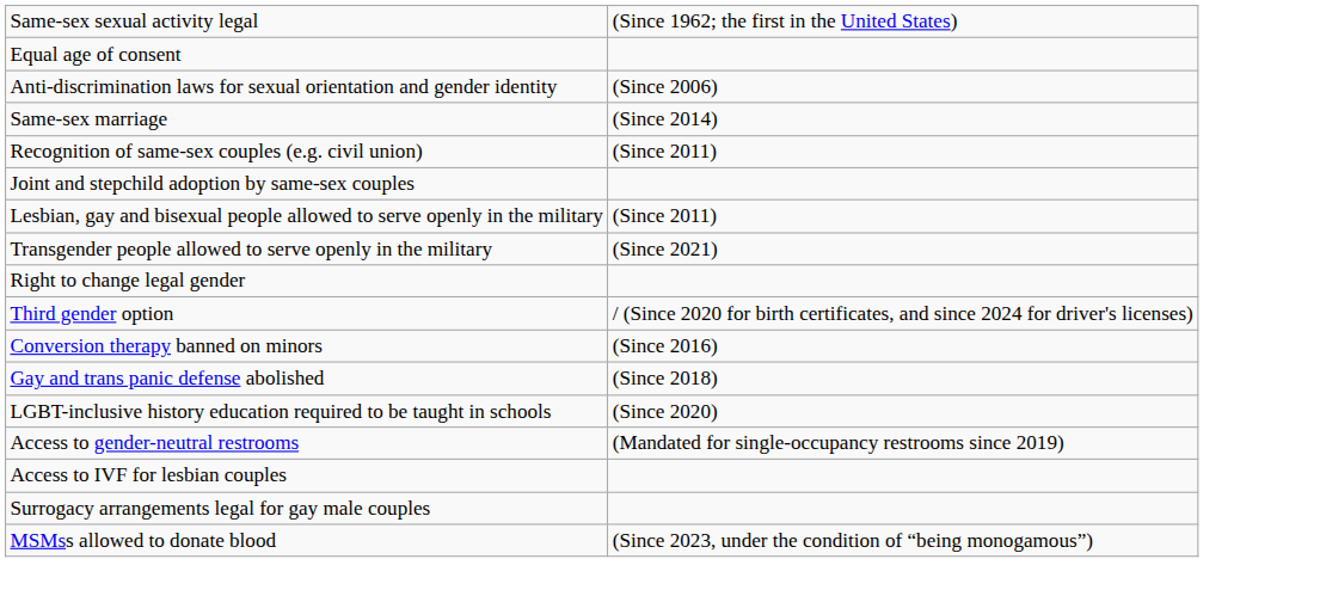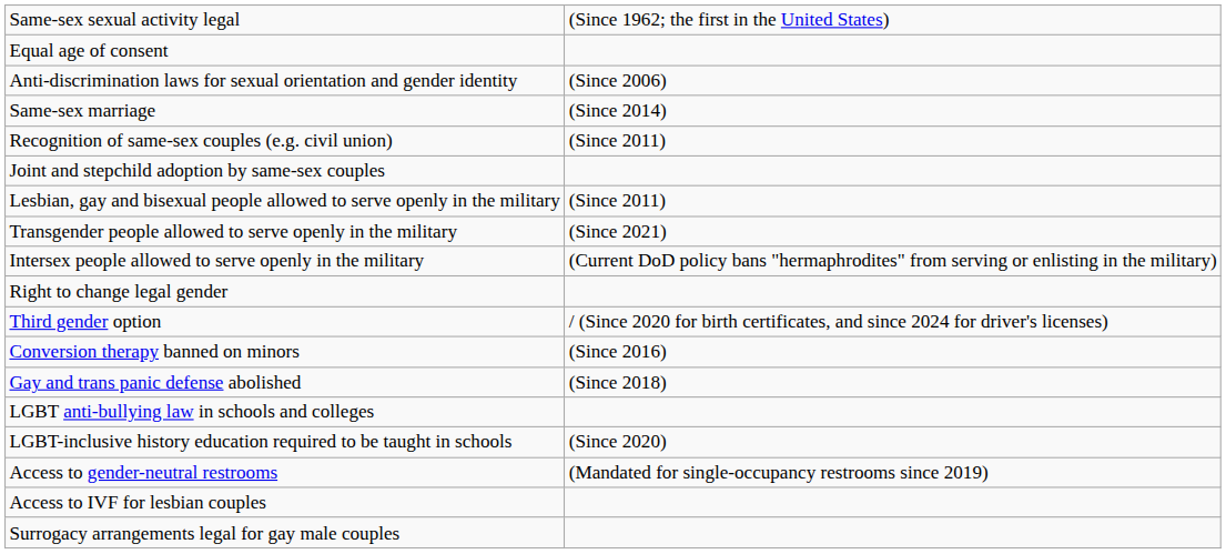+ row: Intersex people allowed to serve openly in the military | (Current DoD policy bans "hermaphrodites" from serving or enlisting in the military)
+ row: LGBT anti-bullying law in schools and colleges
- row: MSMss allowed to donate blood | (Since 2023, under the condition of “being monogamous”)
